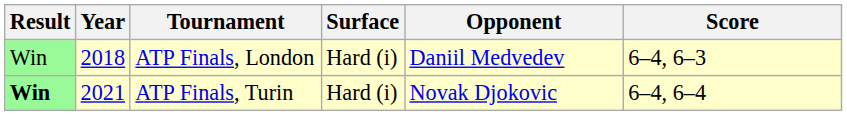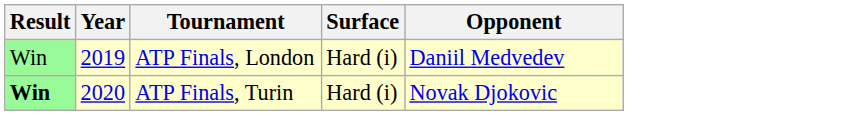- column: Score | 6–4, 6–3 | 6–4, 6–4
ATP Finals, London | Year: 2018 -> 2019
ATP Finals, Turin | Year: 2021 -> 2020
